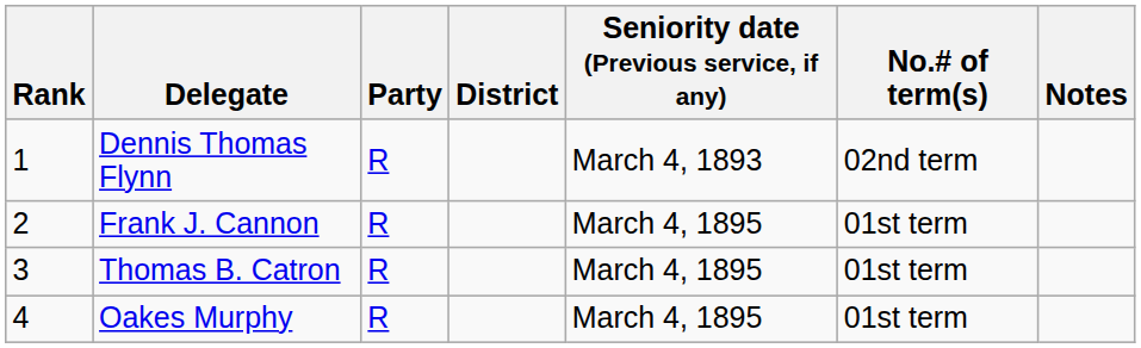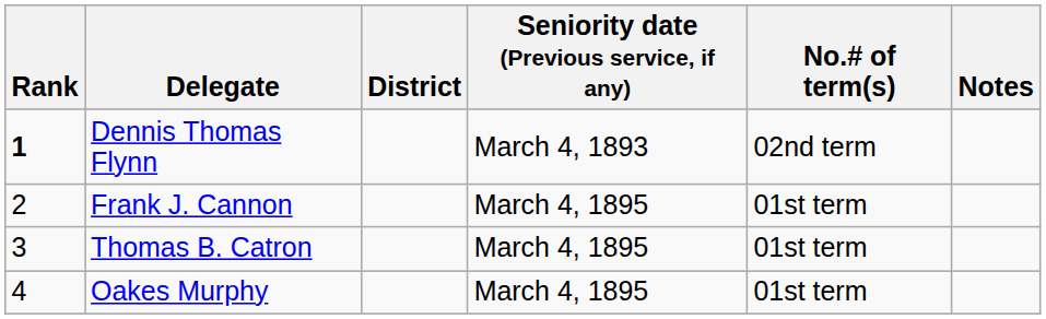- column: Party | R | R | R | R
Dennis Thomas Flynn | Rank: normal -> bold
